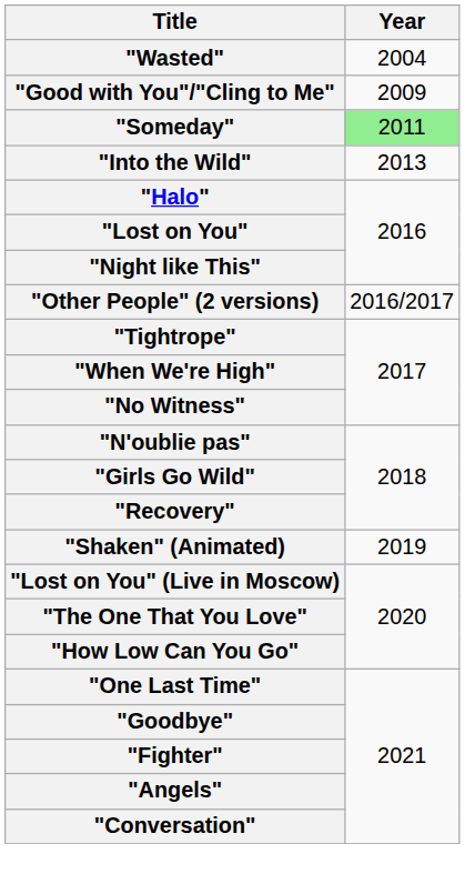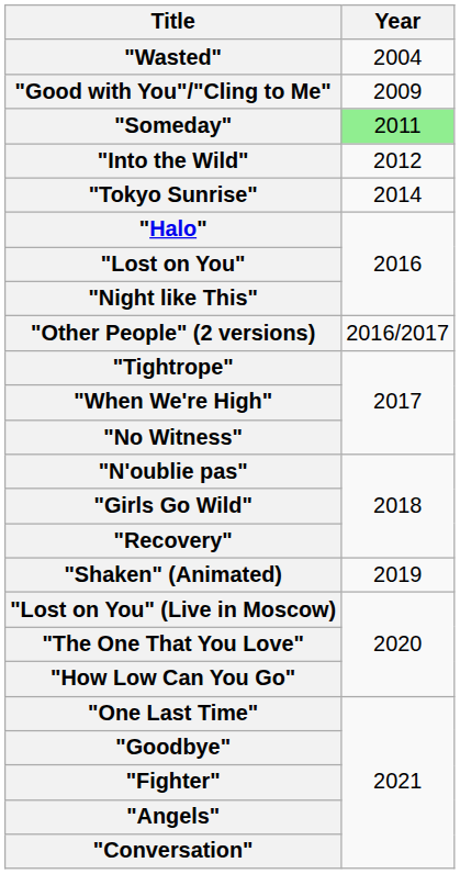"Into the Wild" | Year: 2013 -> 2012
+ row: "Tokyo Sunrise" | 2014
